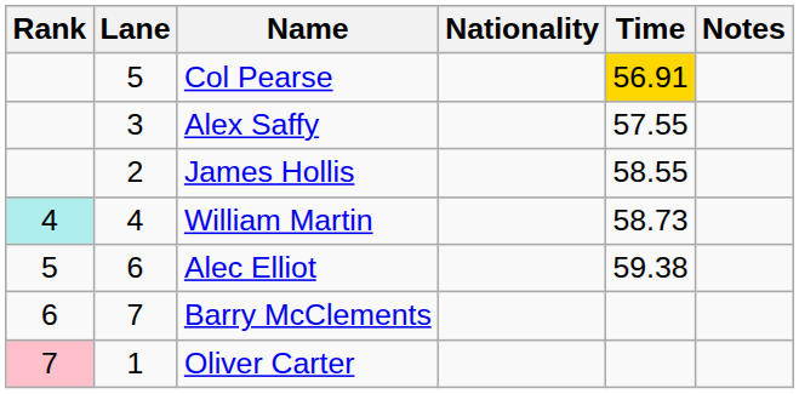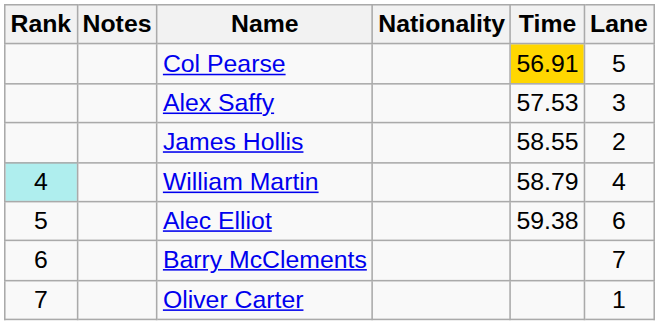columns swapped: Lane <-> Notes
Alex Saffy | Time: 57.55 -> 57.53
William Martin | Time: 58.73 -> 58.79
Oliver Carter | Rank: pink background -> no background
